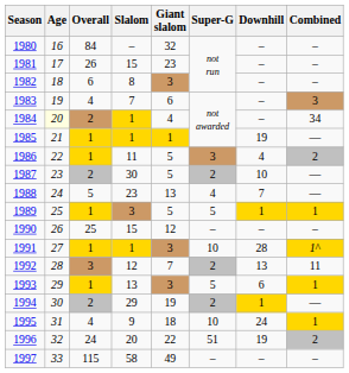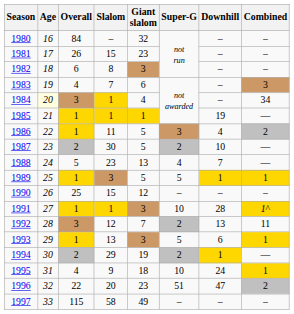1984 | Overall: 2 -> 3
1996 | Overall: 24 -> 22
1996 | Giant slalom: 22 -> 23
1996 | Downhill: 19 -> 47
